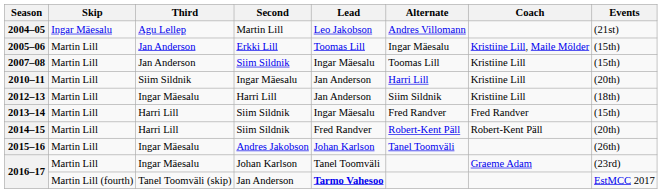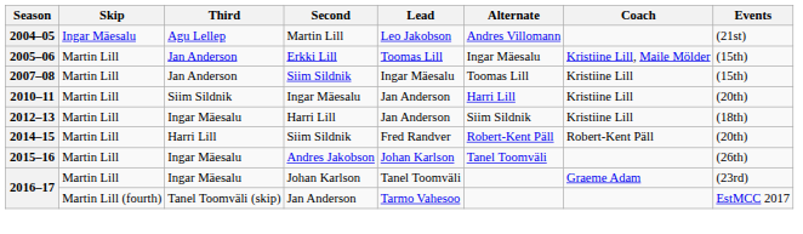- row: 2013–14 | Martin Lill | Harri Lill | Siim Sildnik | Ingar Mäesalu | Fred Randver | Fred Randver | (15th)
2016–17 / Jan Anderson | Lead: bold -> normal
